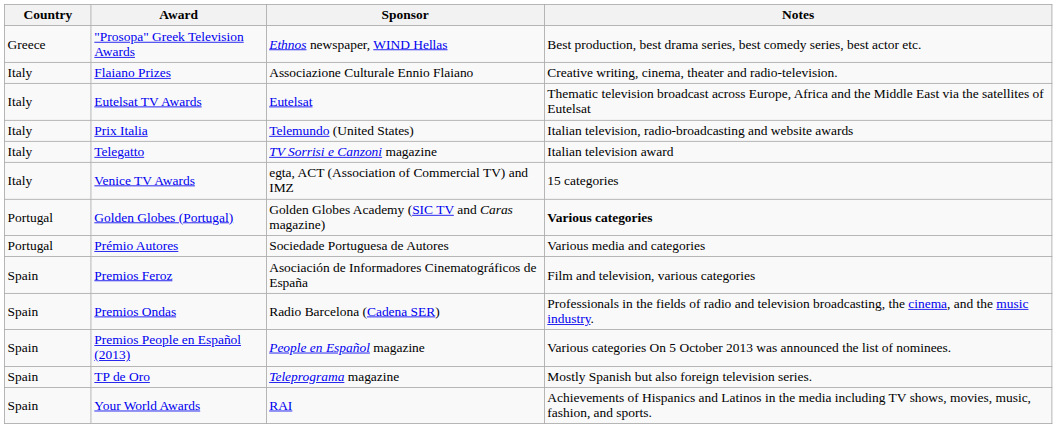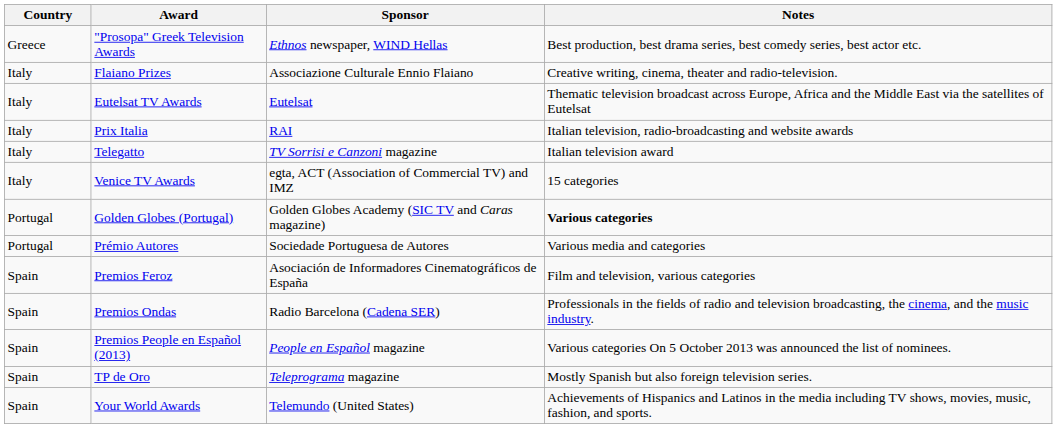Prix Italia | Sponsor: Telemundo (United States) -> RAI
Your World Awards | Sponsor: RAI -> Telemundo (United States)
